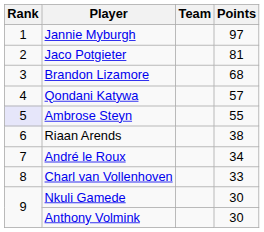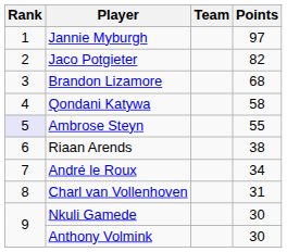Jaco Potgieter | Points: 81 -> 82
Qondani Katywa | Points: 57 -> 58
Charl van Vollenhoven | Points: 33 -> 31
